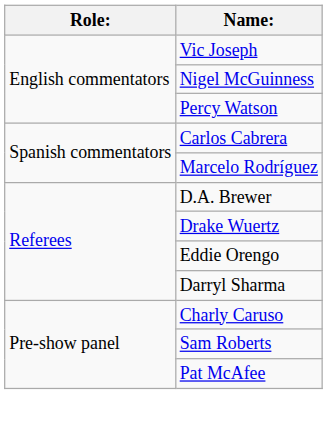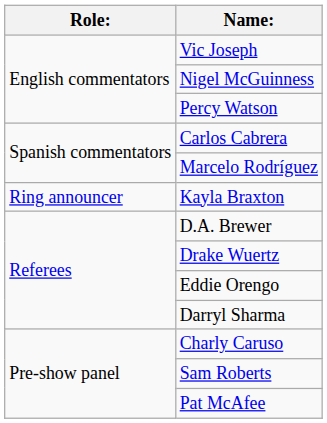+ row: Ring announcer | Kayla Braxton
